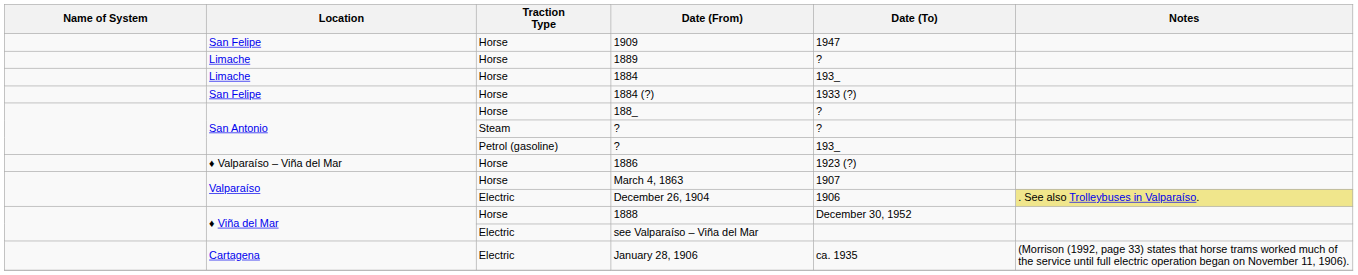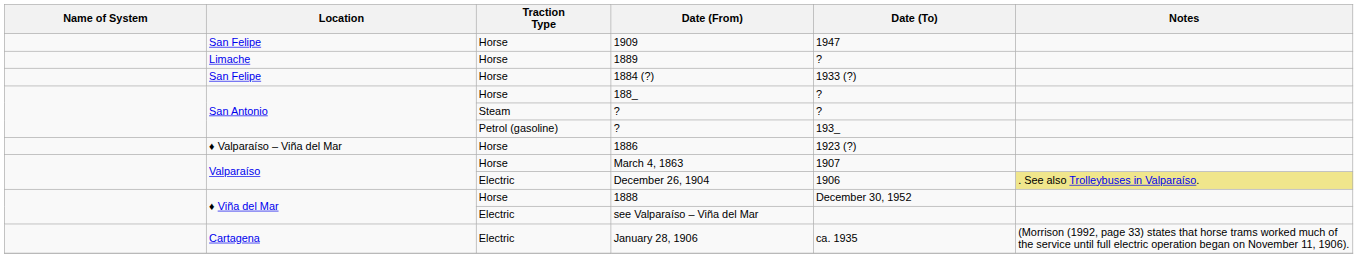- row: Limache | Horse | 1884 | 193_
